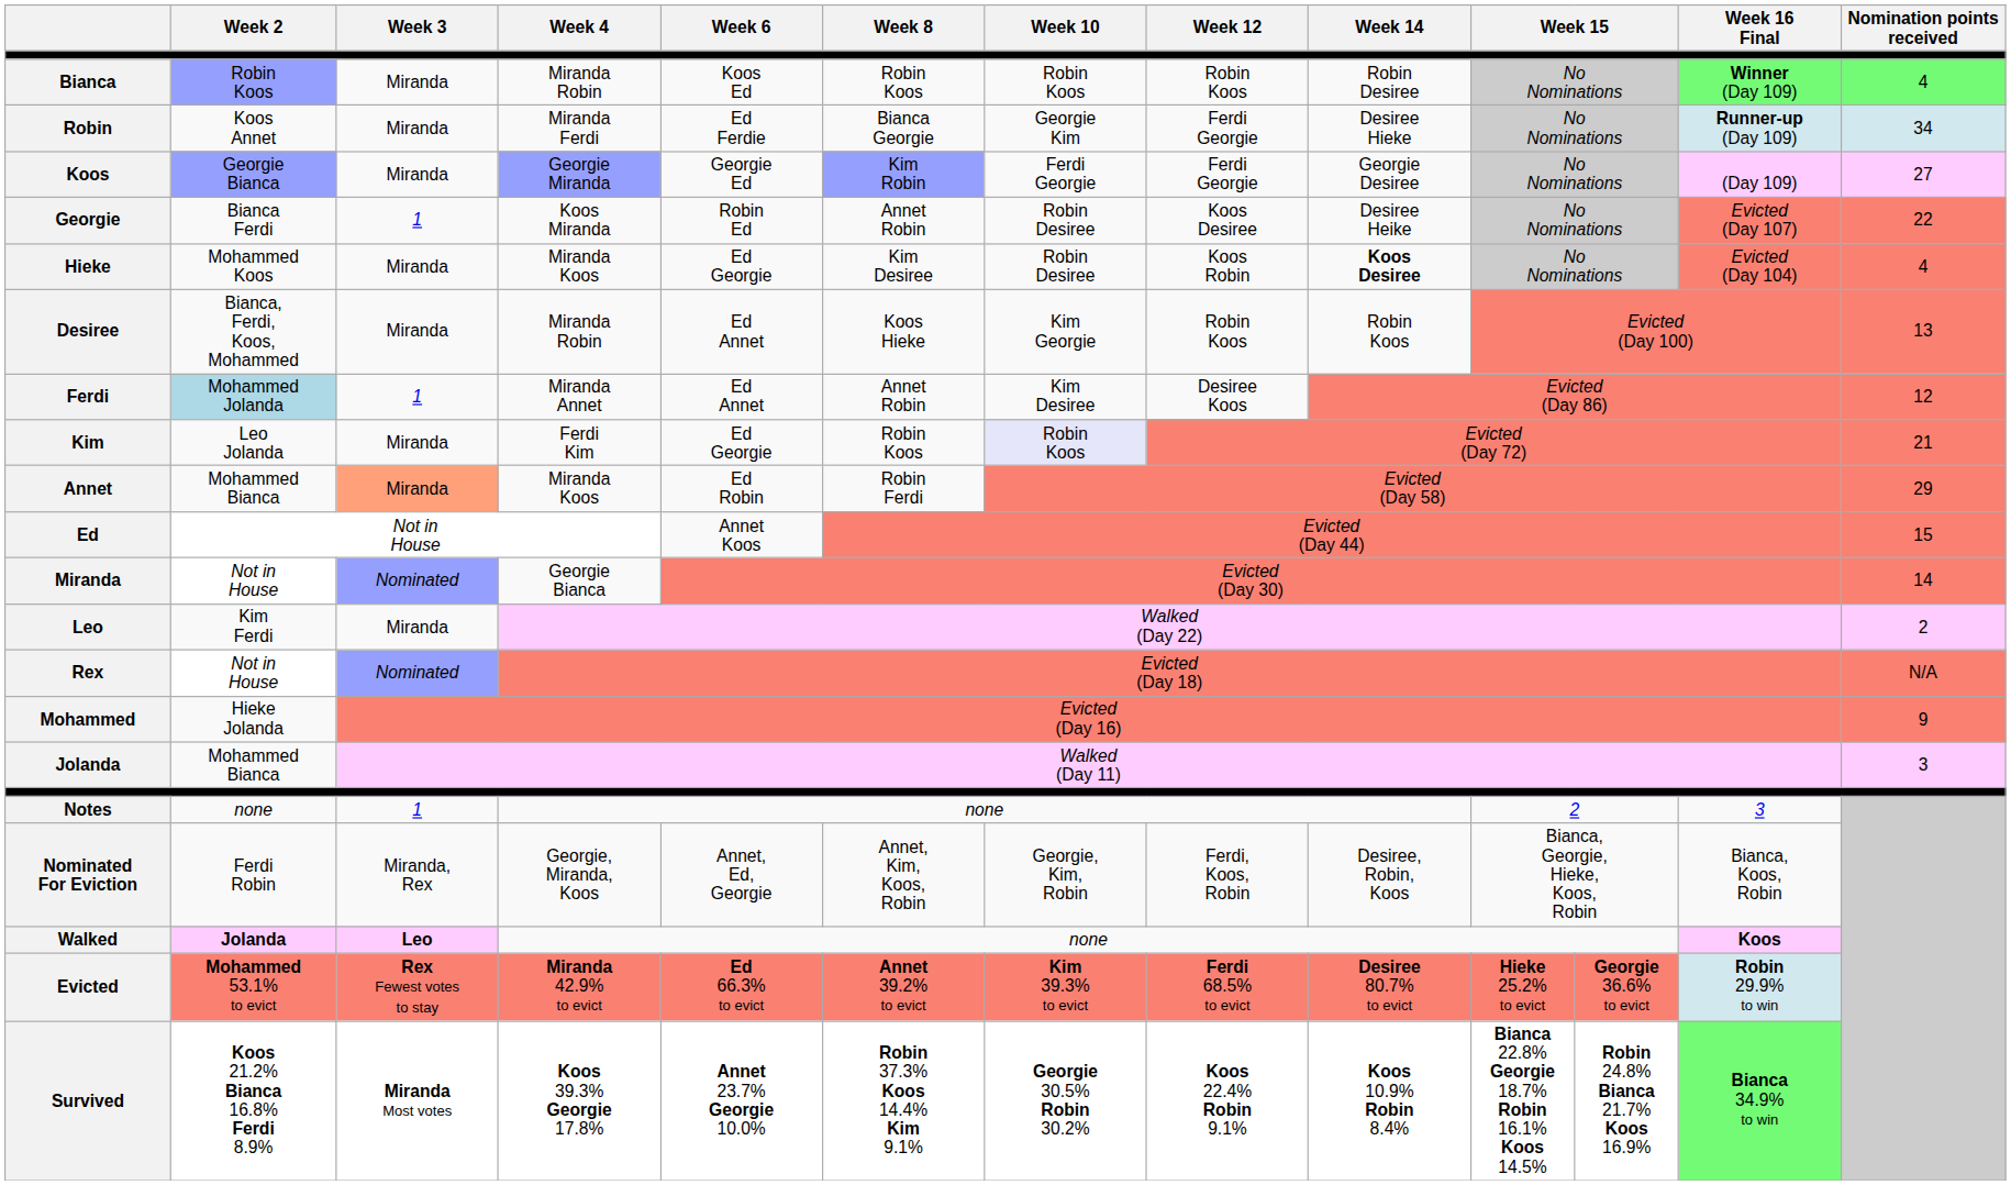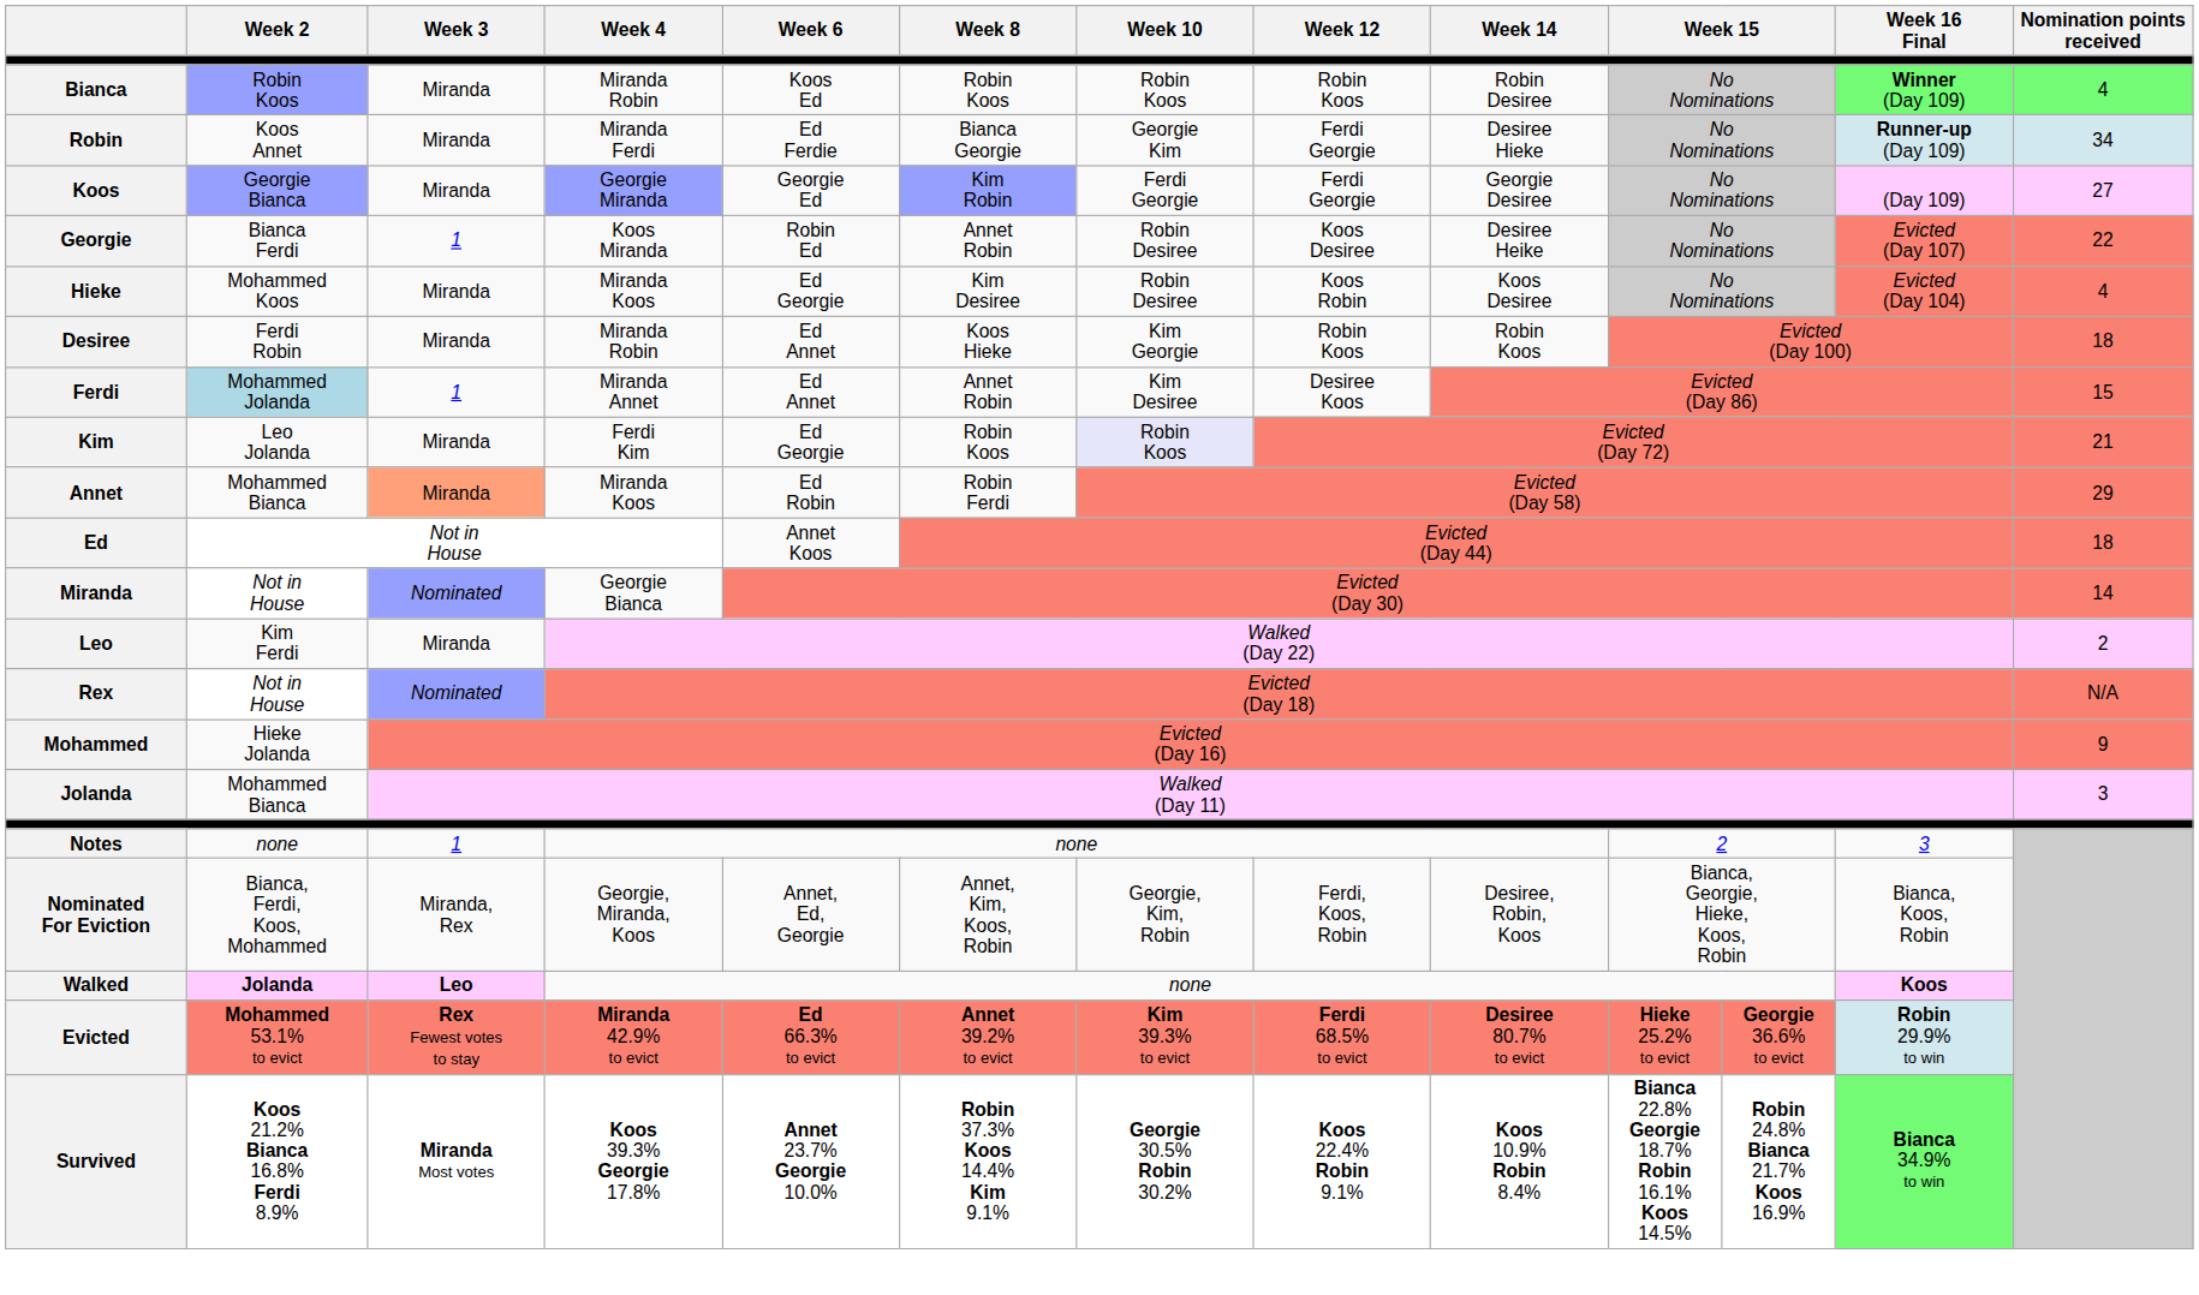Hieke | Week 14: bold -> normal
Desiree | Week 2: Bianca, Ferdi, Koos, Mohammed -> Ferdi Robin
Desiree | Nomination points received: 13 -> 18
Ferdi | Nomination points received: 12 -> 15
Ed | Nomination points received: 15 -> 18
Nominated For Eviction | Week 2: Ferdi Robin -> Bianca, Ferdi, Koos, Mohammed
